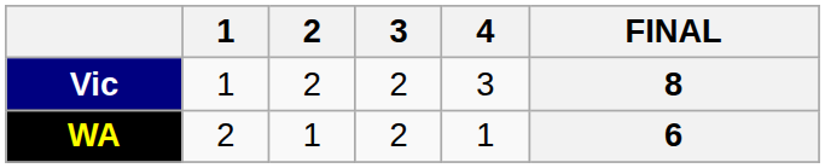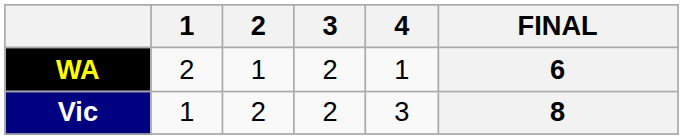rows swapped: Vic <-> WA
